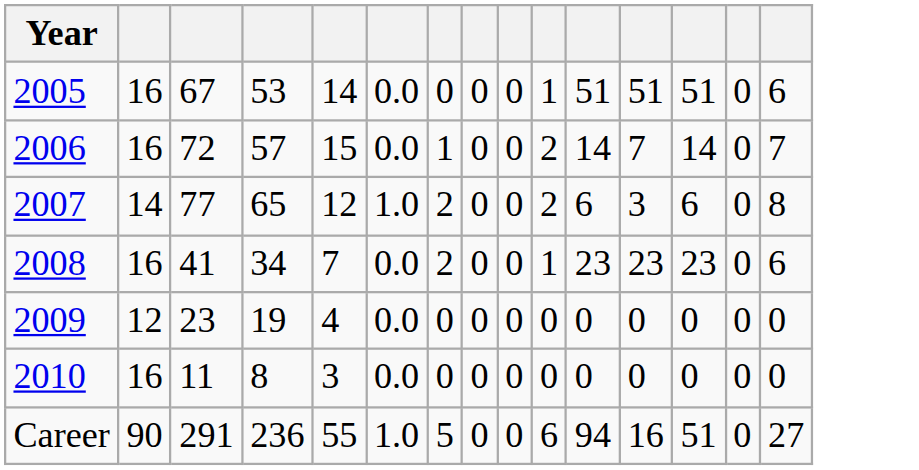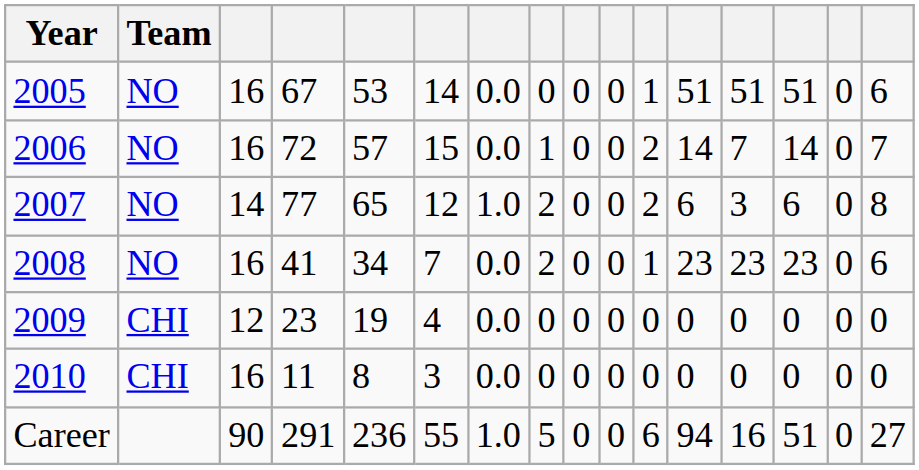+ column: Team | NO | NO | NO | NO | CHI | CHI
